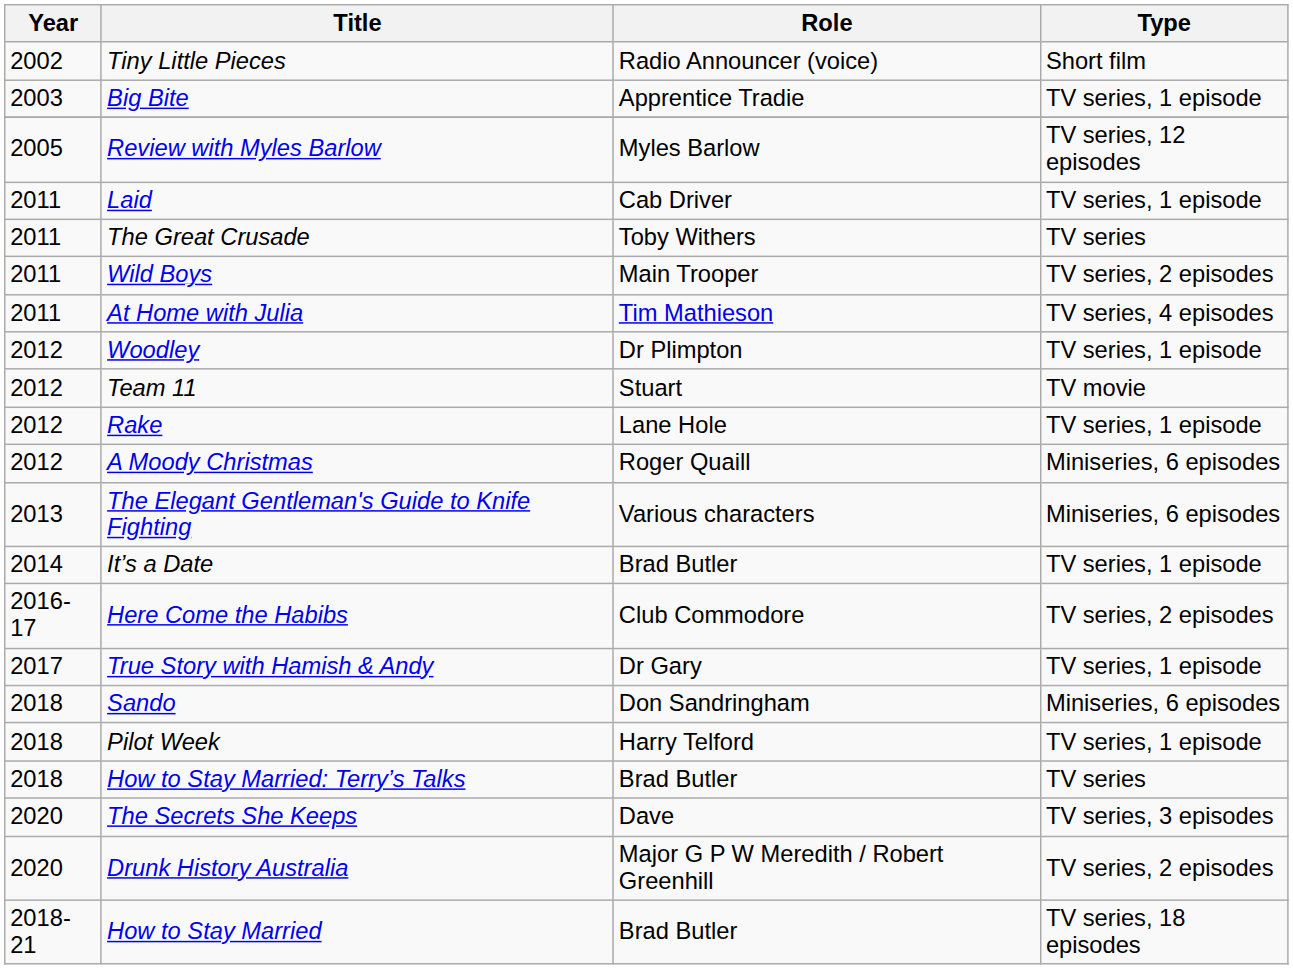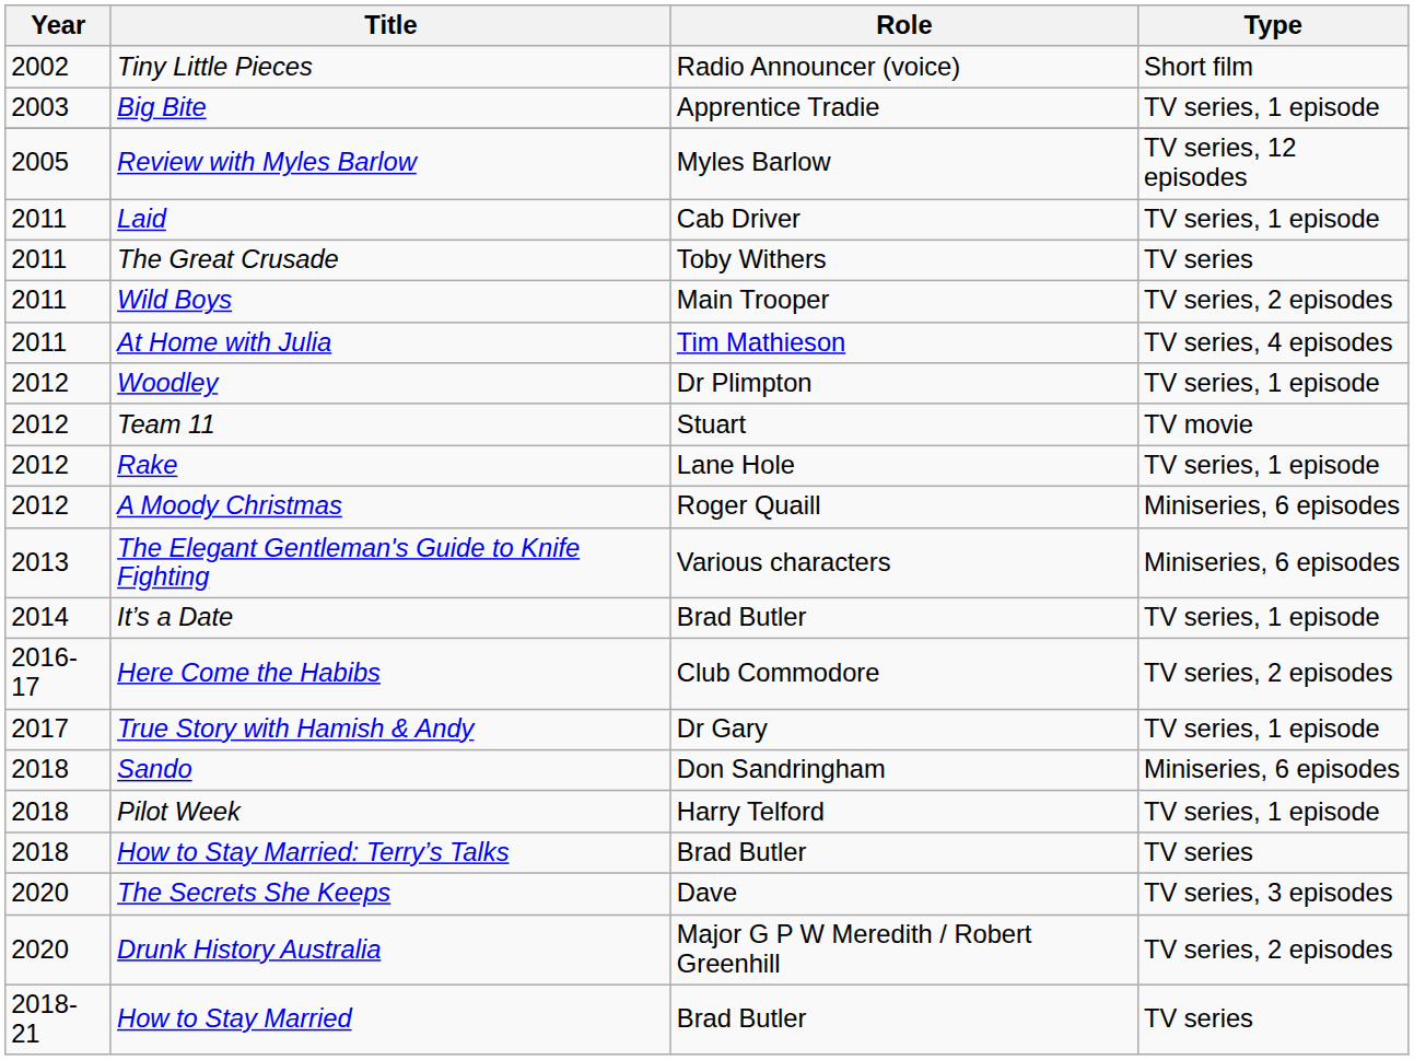How to Stay Married | Type: TV series, 18 episodes -> TV series
